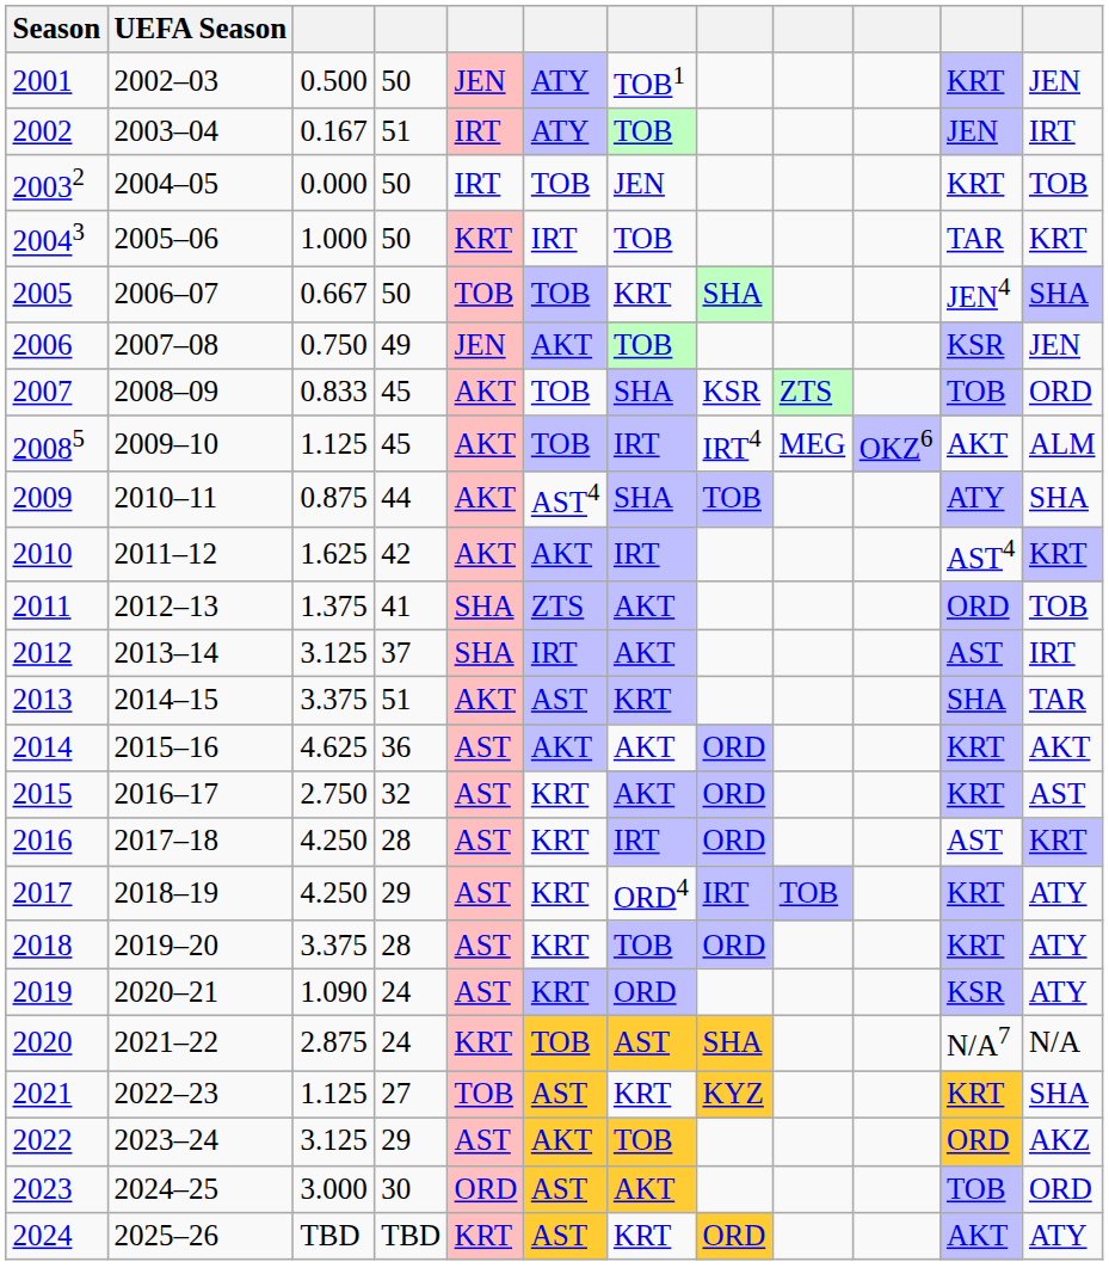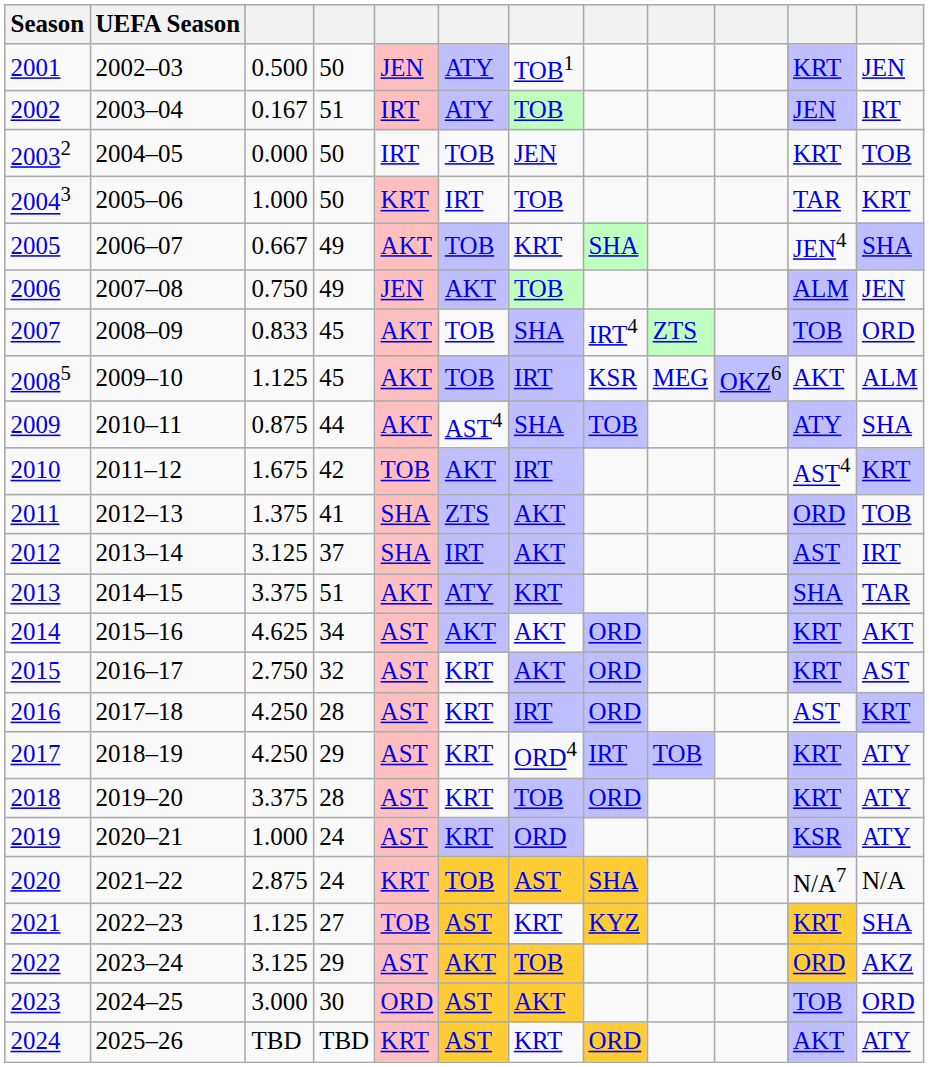2005 | column 4: 50 -> 49
2005 | column 5: TOB -> AKT
2006 | column 11: KSR -> ALM
2007 | column 8: KSR -> IRT4
20085 | column 8: IRT4 -> KSR
2010 | column 3: 1.625 -> 1.675
2010 | column 5: AKT -> TOB
2013 | column 6: AST -> ATY
2014 | column 4: 36 -> 34
2019 | column 3: 1.090 -> 1.000
